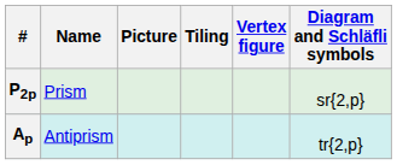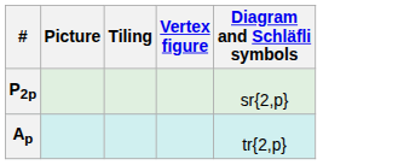- column: Name | Prism | Antiprism
